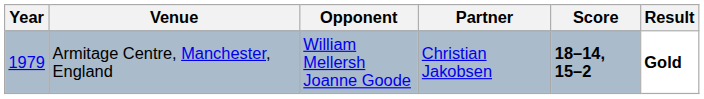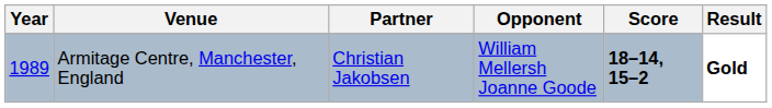columns swapped: Partner <-> Opponent
Armitage Centre, Manchester, England | Year: 1979 -> 1989
